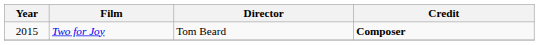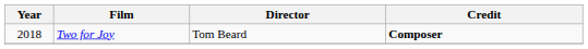Two for Joy | Year: 2015 -> 2018
